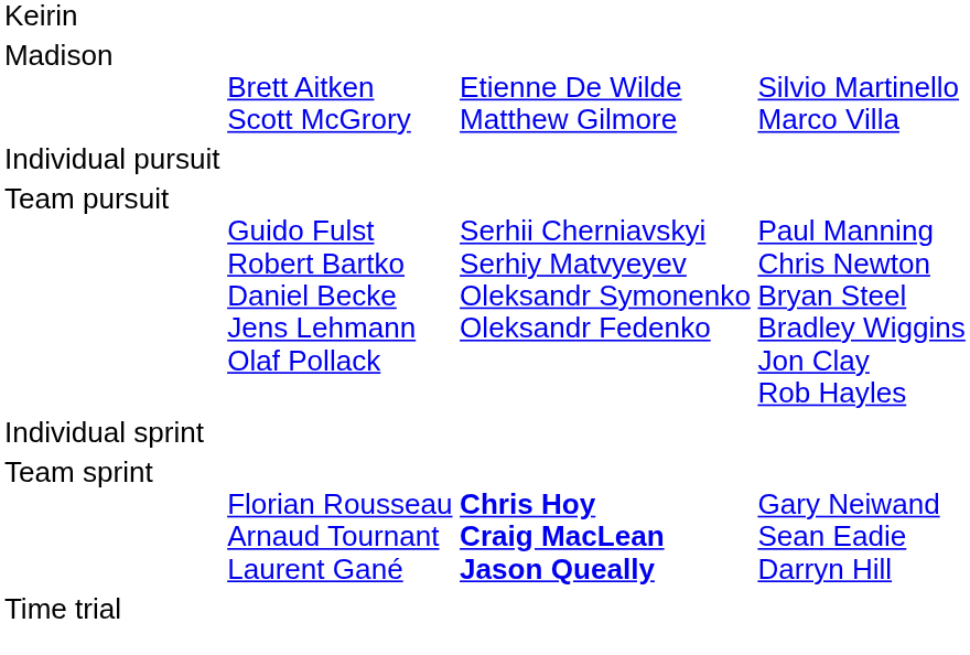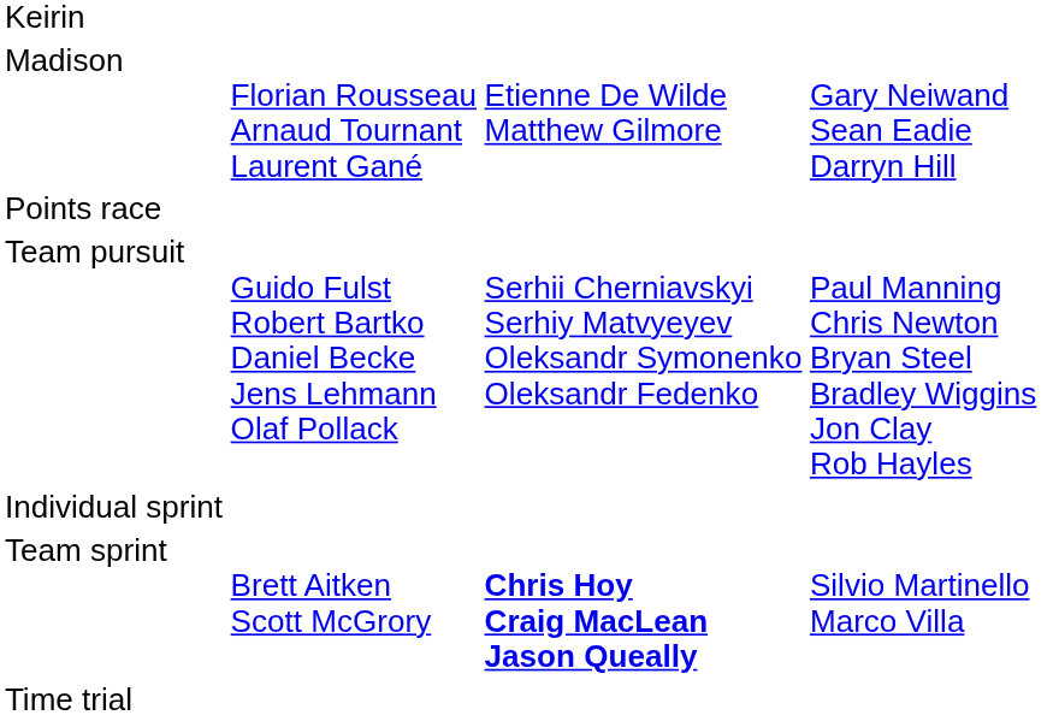Madison | column 2: Brett Aitken Scott McGrory -> Florian Rousseau Arnaud Tournant Laurent Gané
Madison | column 4: Silvio Martinello Marco Villa -> Gary Neiwand Sean Eadie Darryn Hill
+ row: Points race
- row: Individual pursuit
Team sprint | column 2: Florian Rousseau Arnaud Tournant Laurent Gané -> Brett Aitken Scott McGrory
Team sprint | column 4: Gary Neiwand Sean Eadie Darryn Hill -> Silvio Martinello Marco Villa
